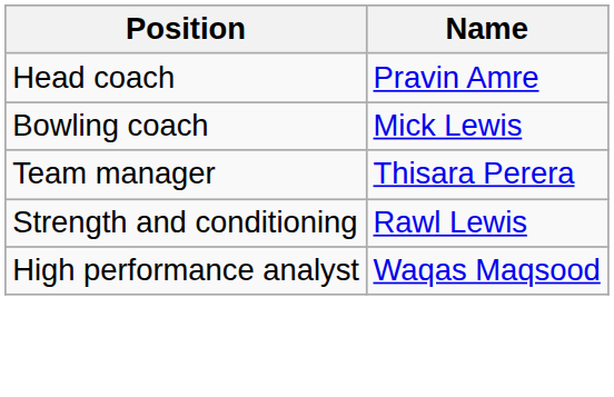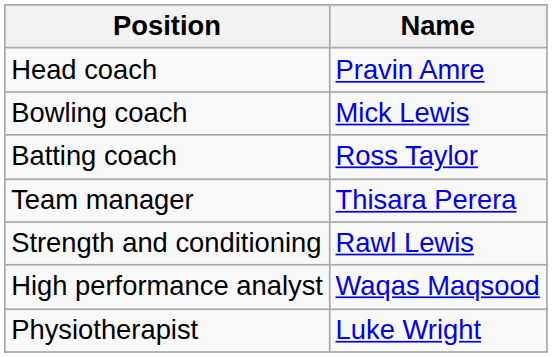+ row: Batting coach | Ross Taylor
+ row: Physiotherapist | Luke Wright
